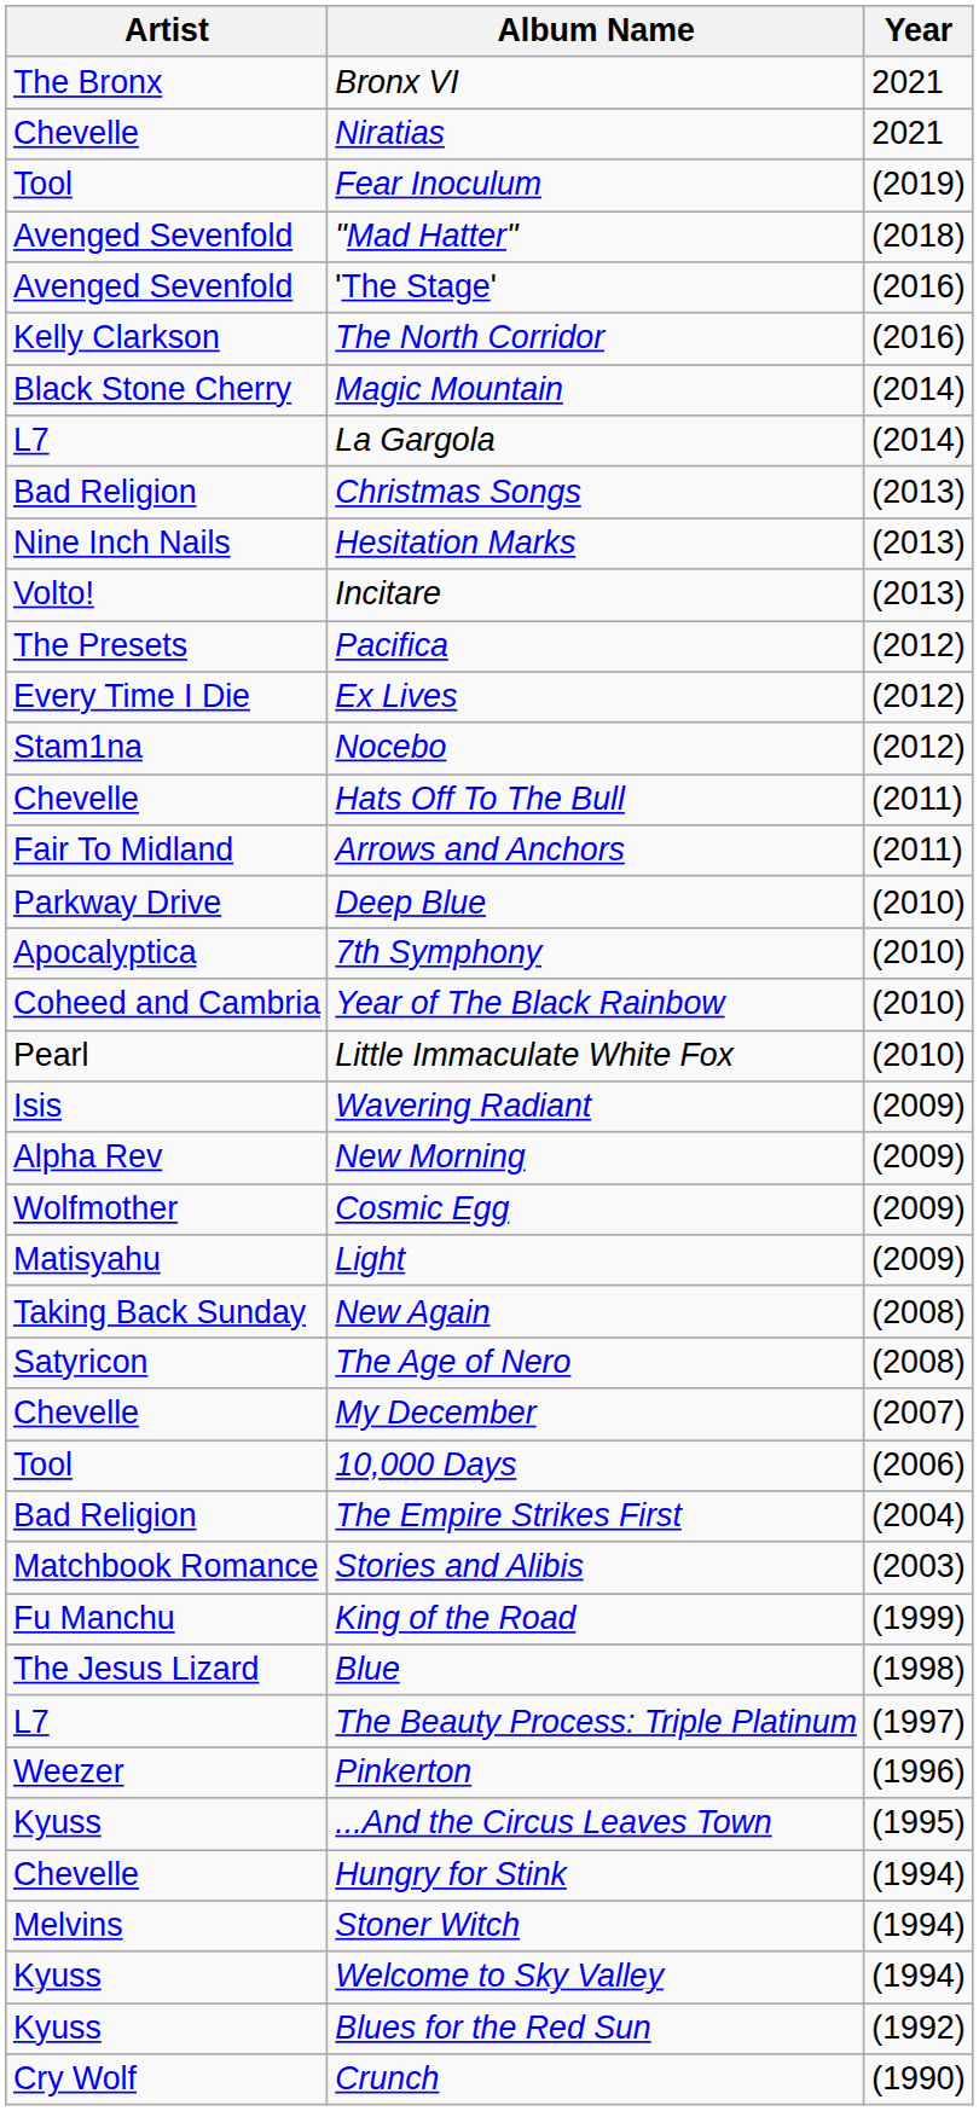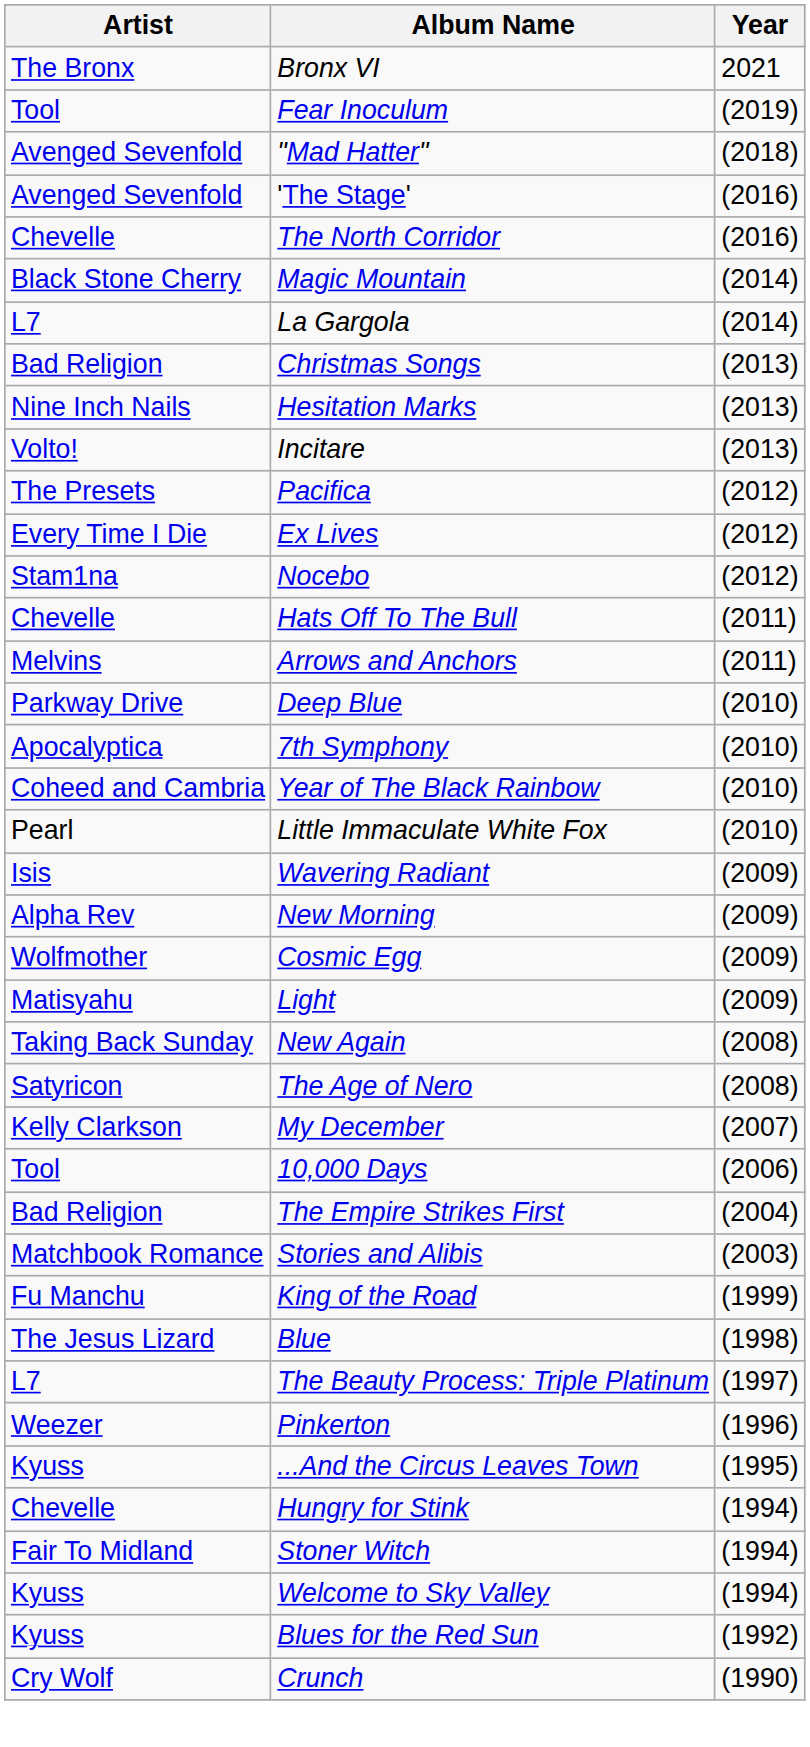- row: Chevelle | Niratias | 2021
The North Corridor | Artist: Kelly Clarkson -> Chevelle
Arrows and Anchors | Artist: Fair To Midland -> Melvins
My December | Artist: Chevelle -> Kelly Clarkson
Stoner Witch | Artist: Melvins -> Fair To Midland
